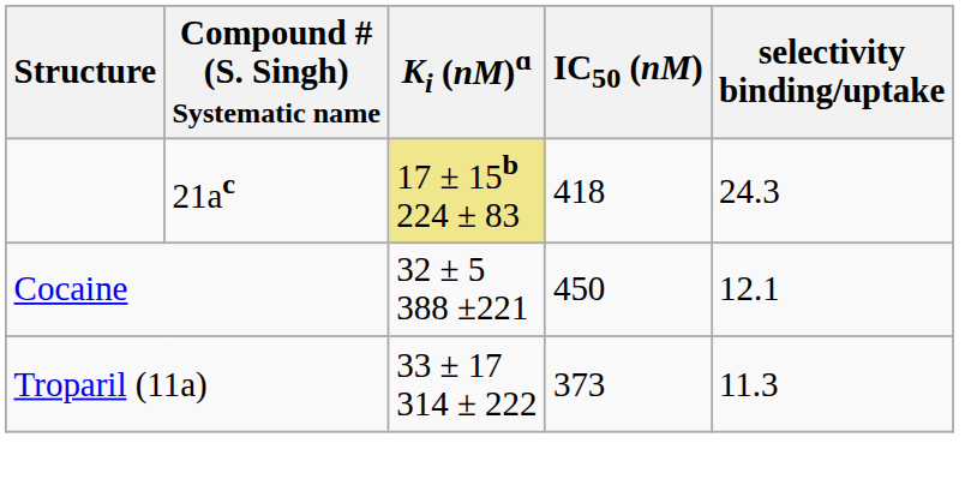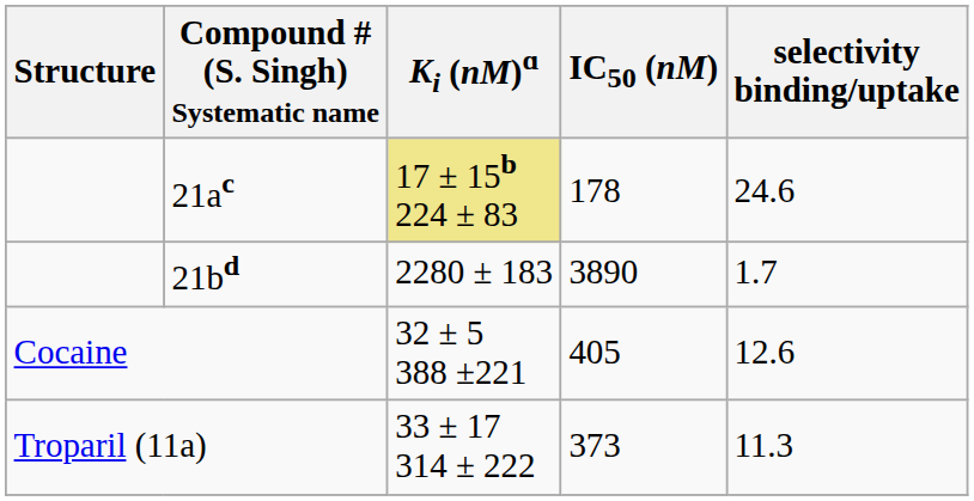21ac | IC50 (nM): 418 -> 178
21ac | selectivity binding/uptake: 24.3 -> 24.6
+ row: 21bd | 2280 ± 183 | 3890 | 1.7
Cocaine | IC50 (nM): 450 -> 405
Cocaine | selectivity binding/uptake: 12.1 -> 12.6
